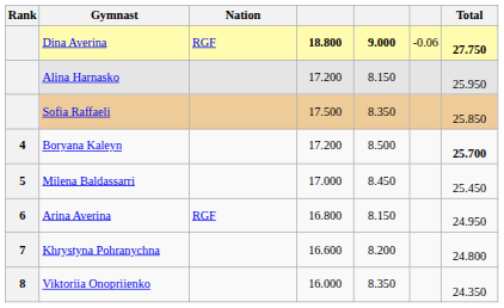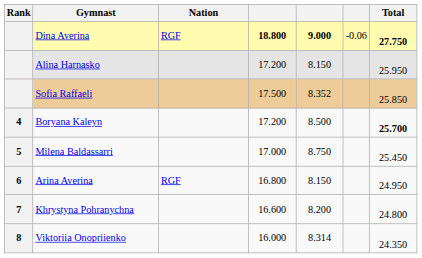Sofia Raffaeli | column 5: 8.350 -> 8.352
Milena Baldassarri | column 5: 8.450 -> 8.750
Viktoriia Onopriienko | column 5: 8.350 -> 8.314
